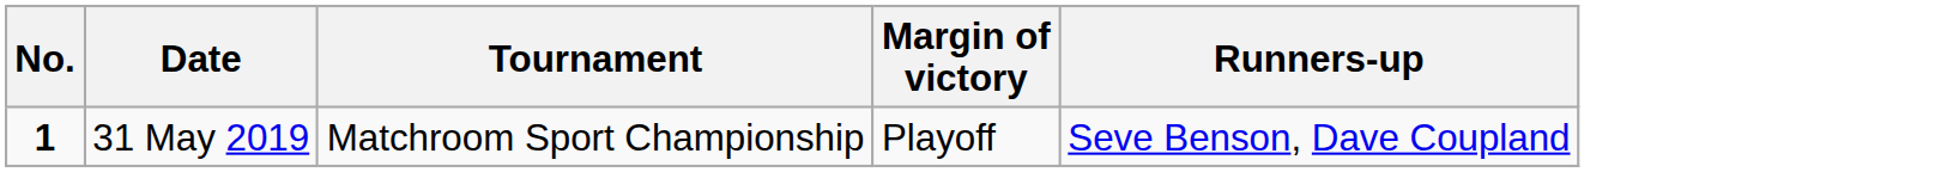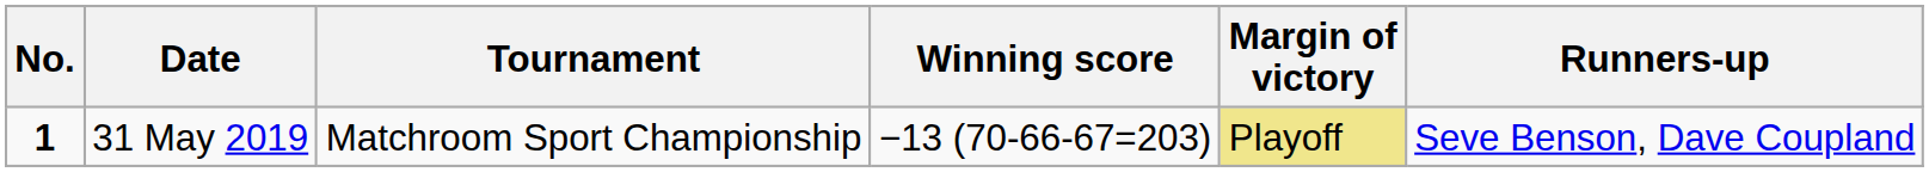+ column: Winning score | −13 (70-66-67=203)
31 May 2019 | Margin of victory: no background -> khaki background
